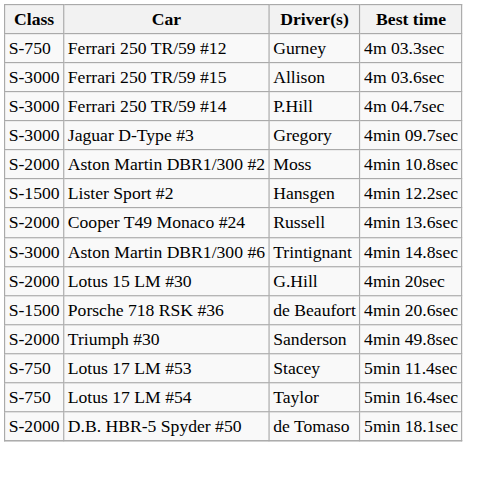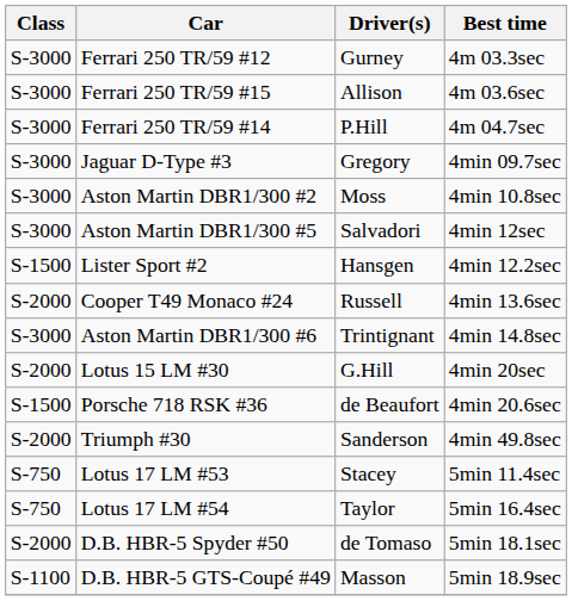Ferrari 250 TR/59 #12 | Class: S-750 -> S-3000
Aston Martin DBR1/300 #2 | Class: S-2000 -> S-3000
+ row: S-3000 | Aston Martin DBR1/300 #5 | Salvadori | 4min 12sec
+ row: S-1100 | D.B. HBR-5 GTS-Coupé #49 | Masson | 5min 18.9sec
